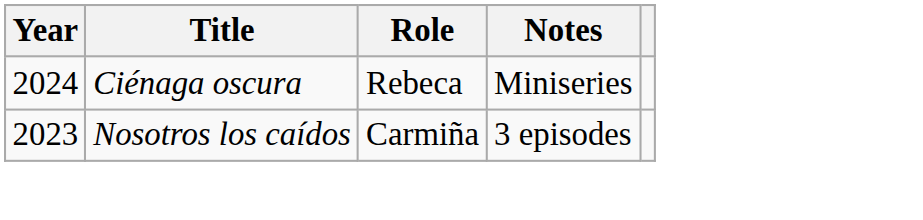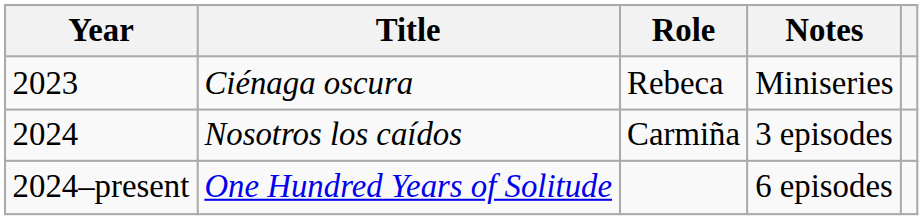Ciénaga oscura | Year: 2024 -> 2023
Nosotros los caídos | Year: 2023 -> 2024
+ row: 2024–present | One Hundred Years of Solitude | 6 episodes
